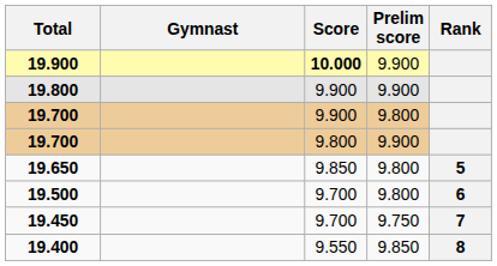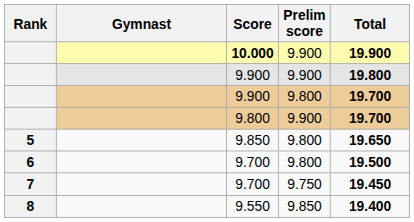columns swapped: Rank <-> Total
